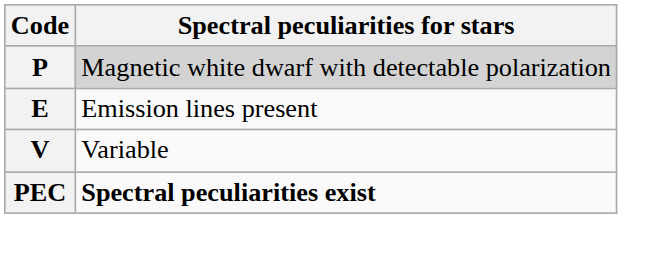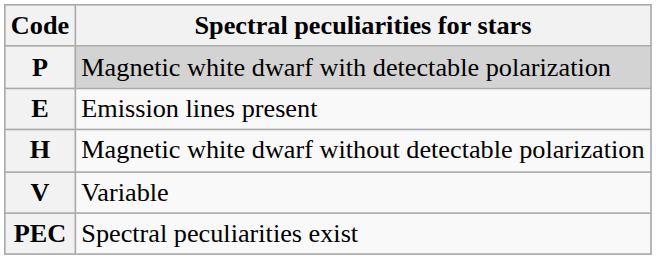+ row: H | Magnetic white dwarf without detectable polarization
PEC | Spectral peculiarities for stars: bold -> normal
